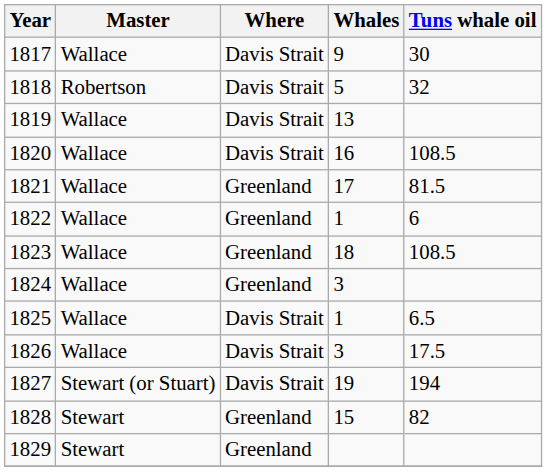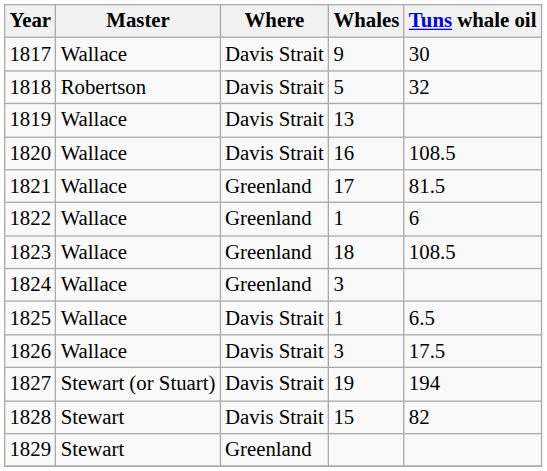1828 | Where: Greenland -> Davis Strait
